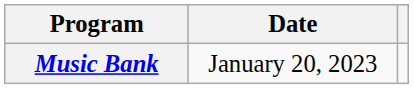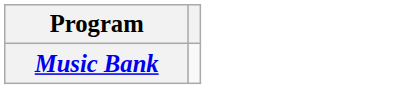- column: Date | January 20, 2023
